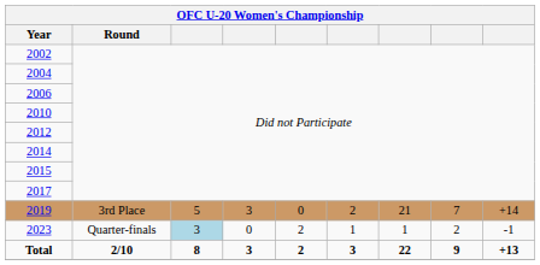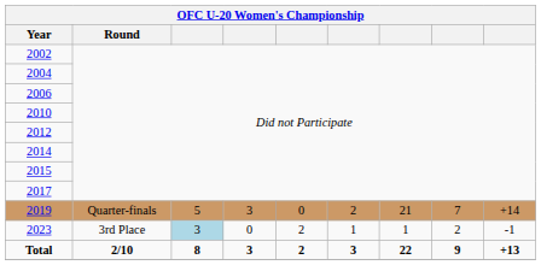2019 | Round: 3rd Place -> Quarter-finals
2023 | Round: Quarter-finals -> 3rd Place
